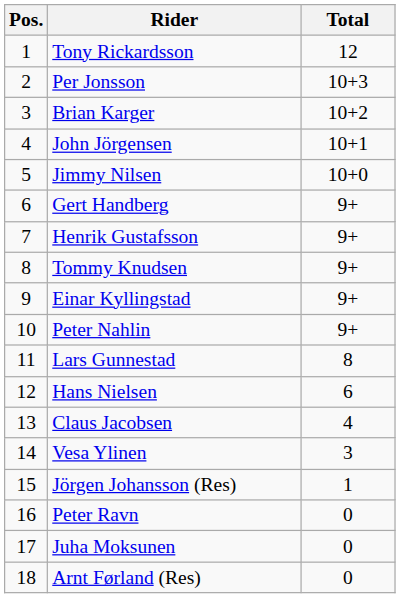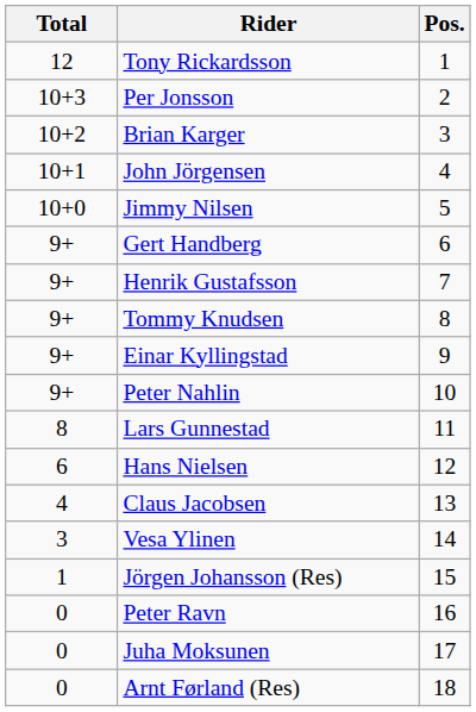columns swapped: Pos. <-> Total
